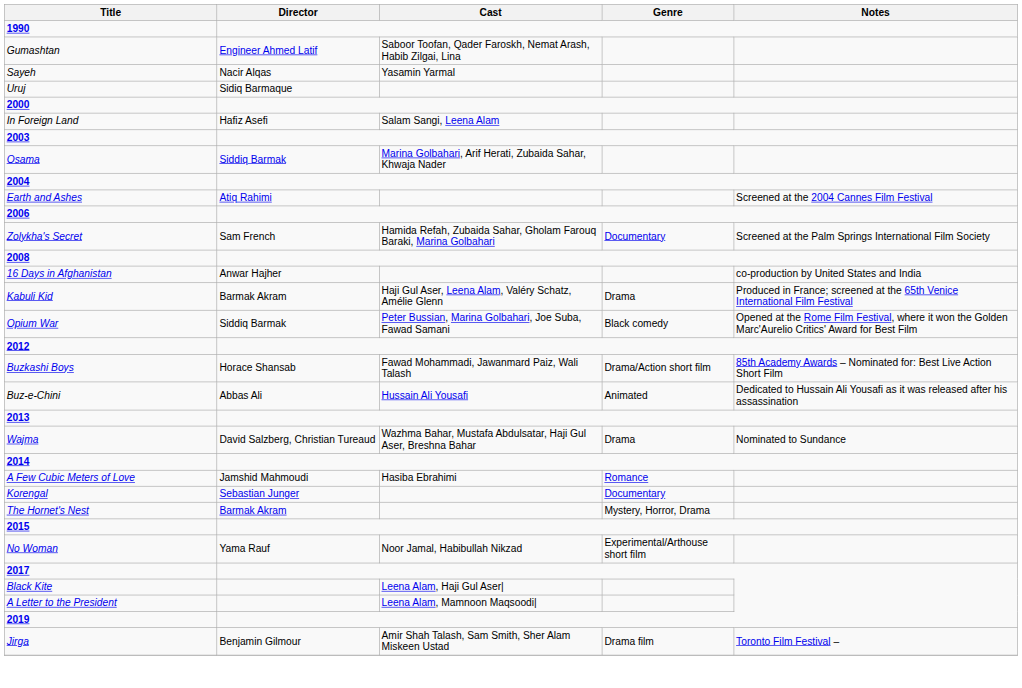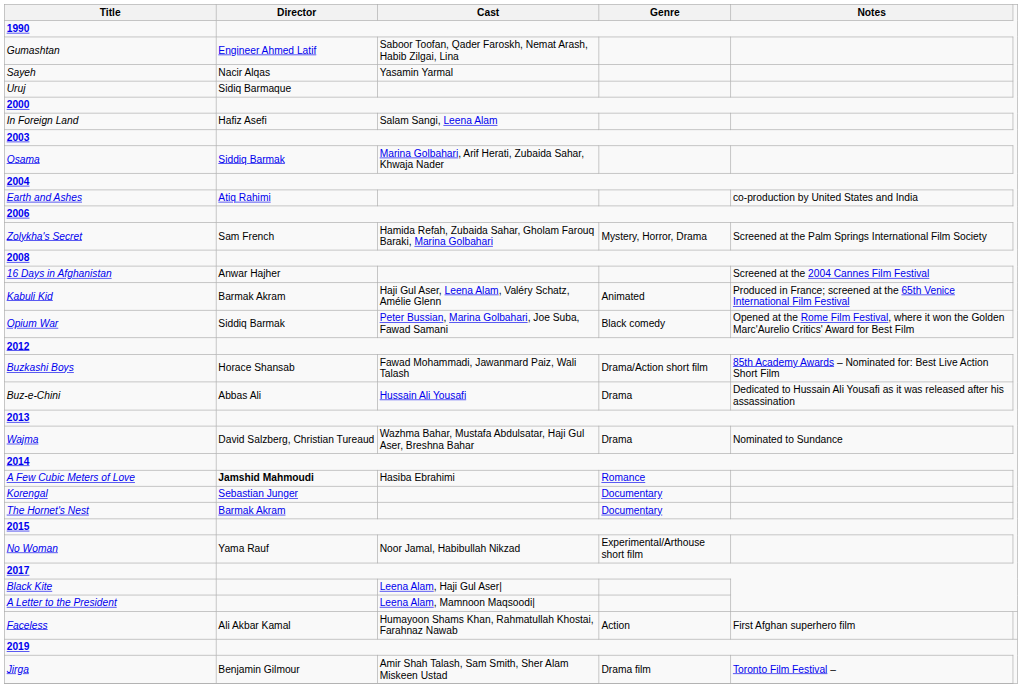Earth and Ashes | Notes: Screened at the 2004 Cannes Film Festival -> co-production by United States and India
Zolykha's Secret | Genre: Documentary -> Mystery, Horror, Drama
16 Days in Afghanistan | Notes: co-production by United States and India -> Screened at the 2004 Cannes Film Festival
Kabuli Kid | Genre: Drama -> Animated
Buz-e-Chini | Genre: Animated -> Drama
A Few Cubic Meters of Love | Director: normal -> bold
The Hornet's Nest | Genre: Mystery, Horror, Drama -> Documentary
+ row: Faceless | Ali Akbar Kamal | Humayoon Shams Khan, Rahmatullah Khostai, Farahnaz Nawab | Action | First Afghan superhero film
